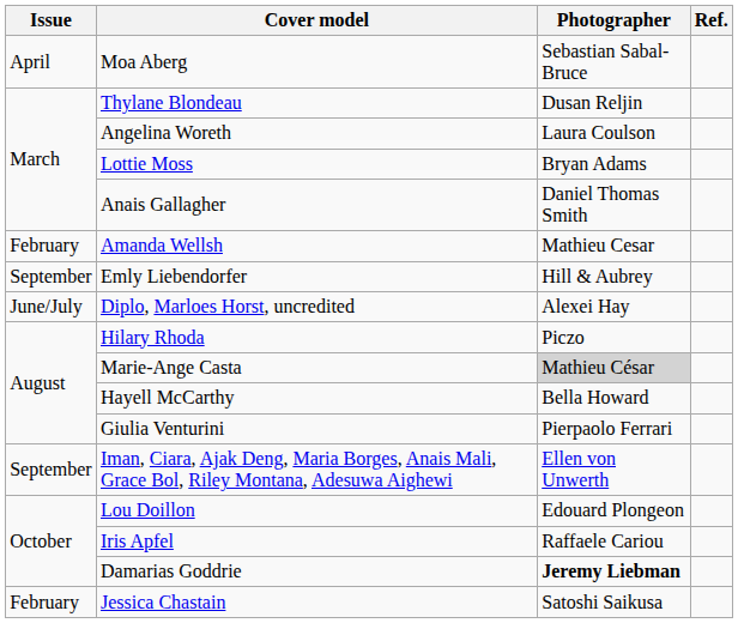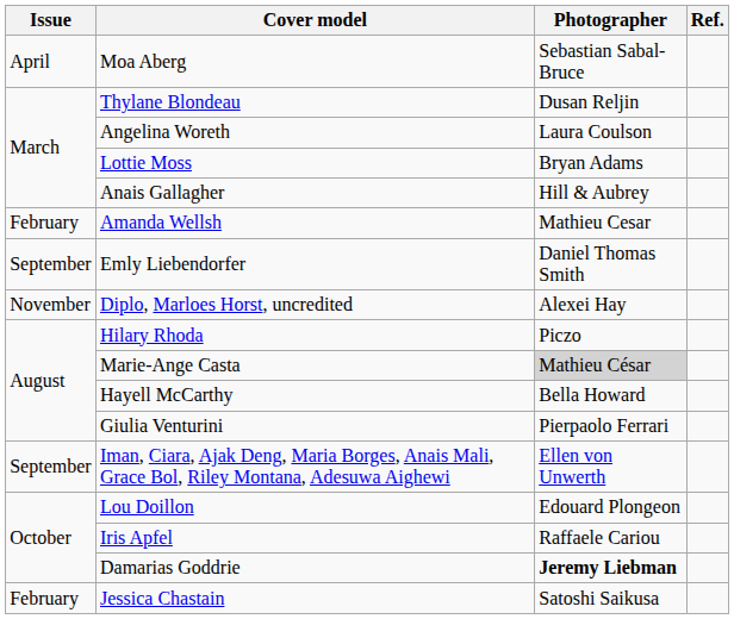Anais Gallagher | Photographer: Daniel Thomas Smith -> Hill & Aubrey
Emly Liebendorfer | Photographer: Hill & Aubrey -> Daniel Thomas Smith
Diplo, Marloes Horst, uncredited | Issue: June/July -> November
